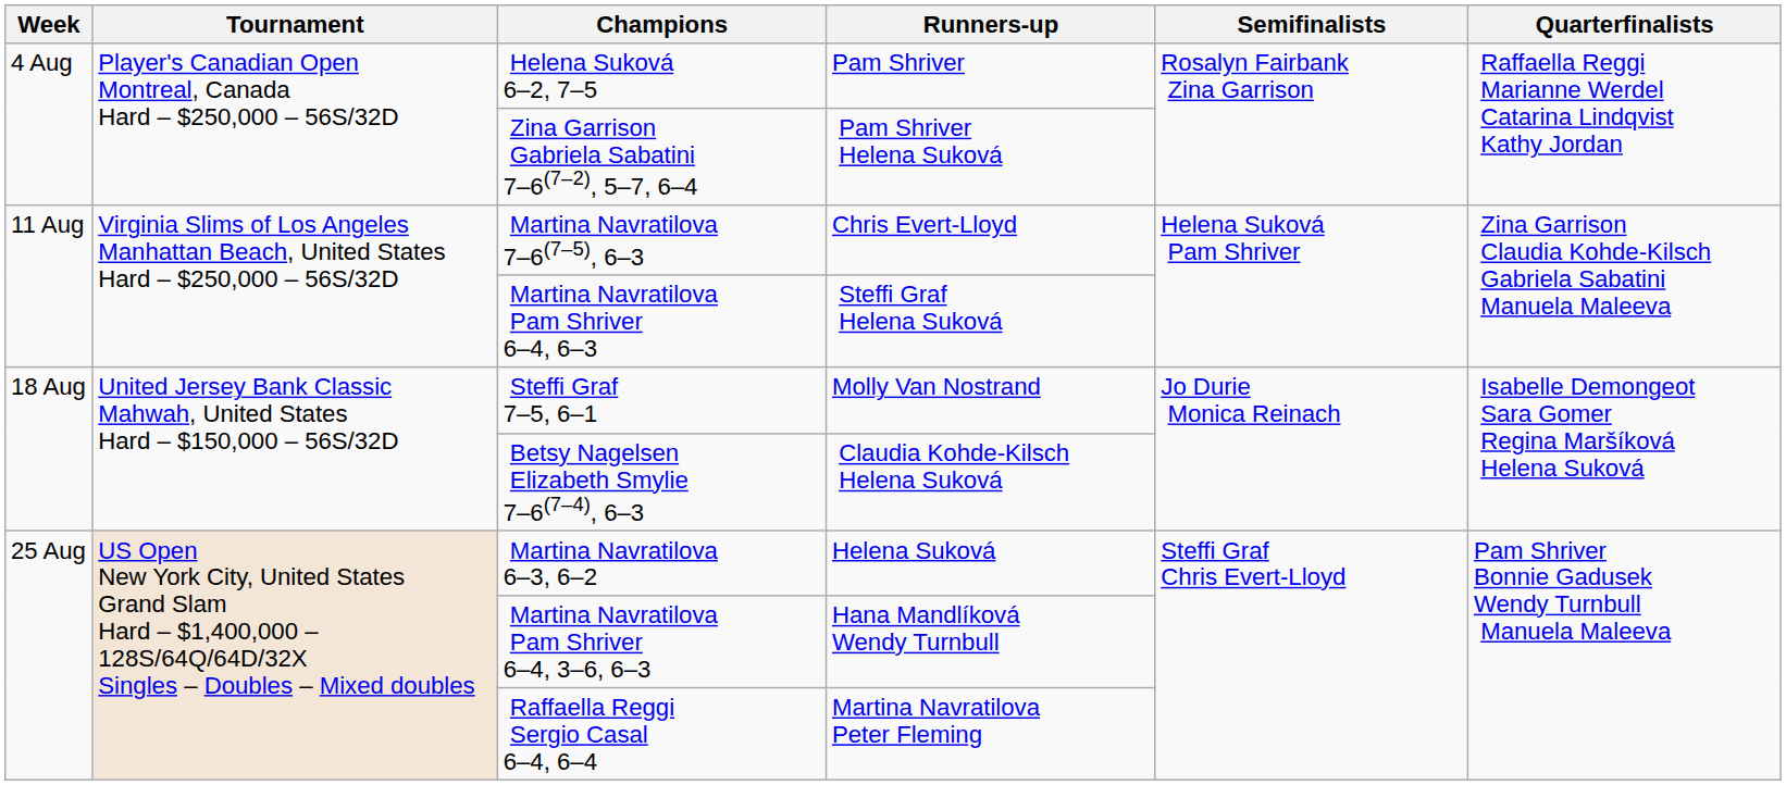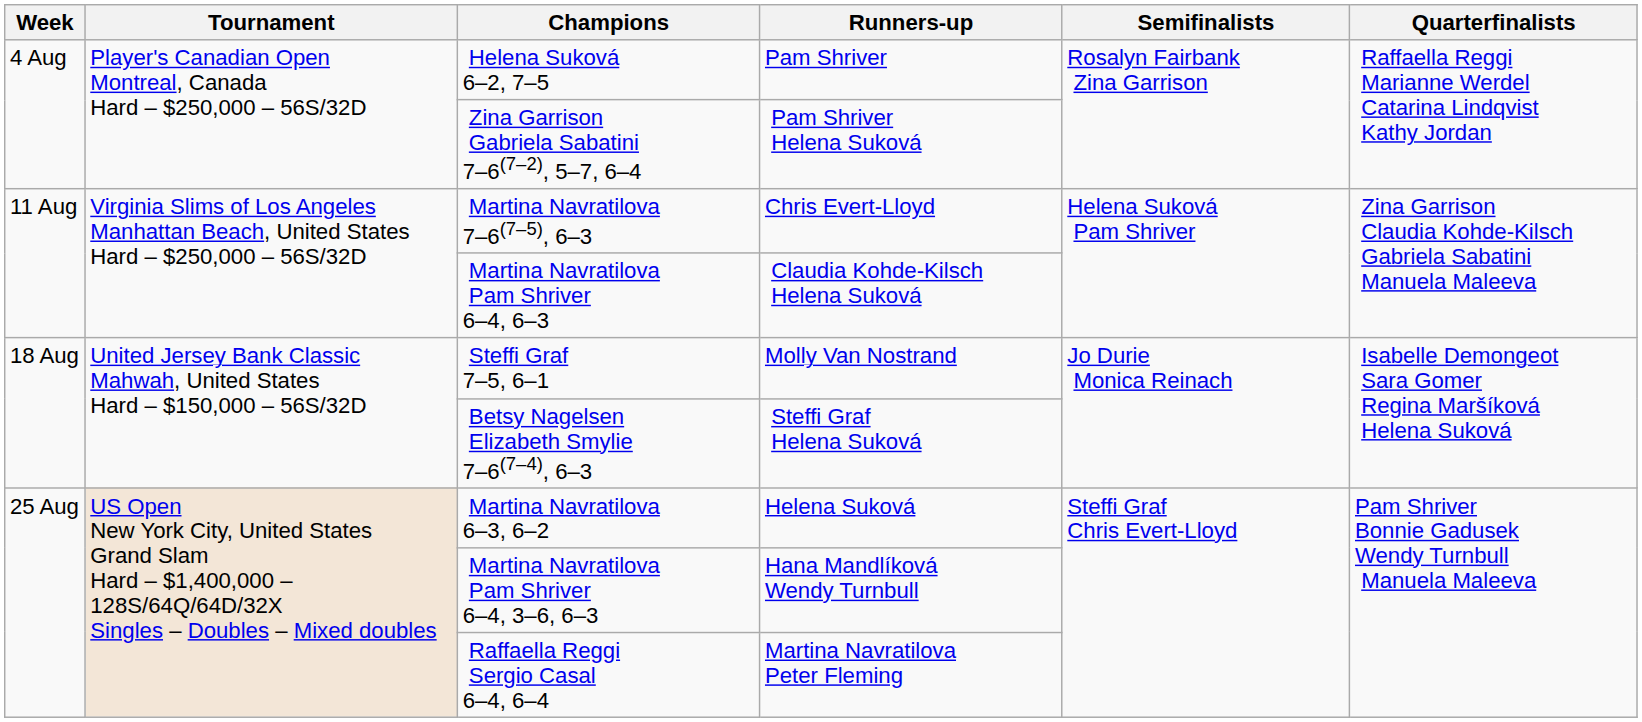Martina Navratilova Pam Shriver 6–4, 6–3 | Runners-up: Steffi Graf Helena Suková -> Claudia Kohde-Kilsch Helena Suková
Betsy Nagelsen Elizabeth Smylie 7–6(7–4), 6–3 | Runners-up: Claudia Kohde-Kilsch Helena Suková -> Steffi Graf Helena Suková
